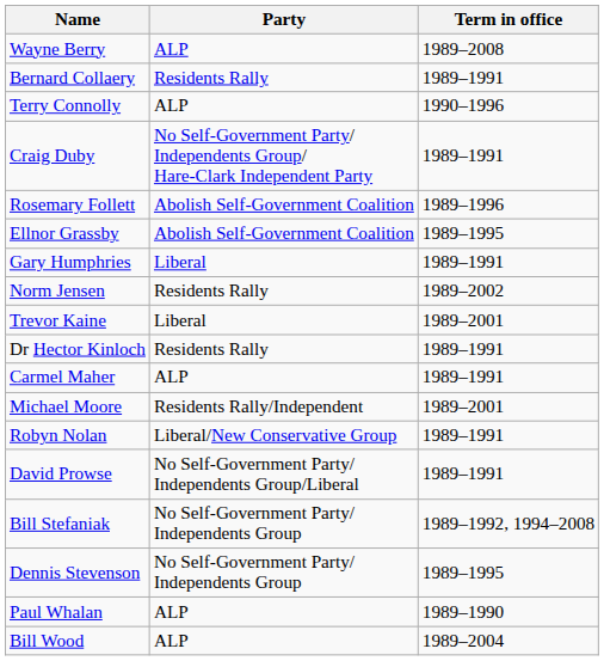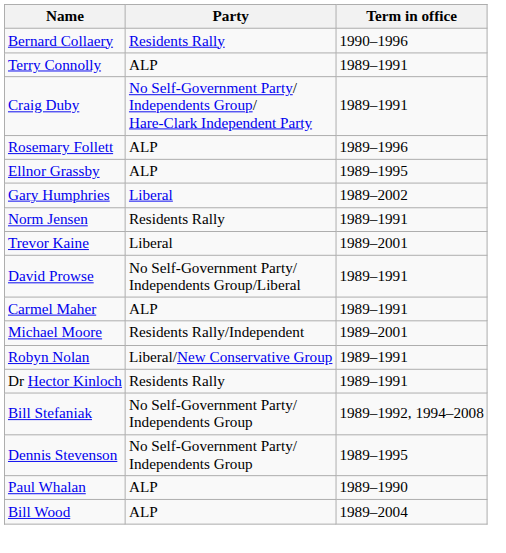- row: Wayne Berry | ALP | 1989–2008
Bernard Collaery | Term in office: 1989–1991 -> 1990–1996
Terry Connolly | Term in office: 1990–1996 -> 1989–1991
Rosemary Follett | Party: Abolish Self-Government Coalition -> ALP
Ellnor Grassby | Party: Abolish Self-Government Coalition -> ALP
Gary Humphries | Term in office: 1989–1991 -> 1989–2002
Norm Jensen | Term in office: 1989–2002 -> 1989–1991
rows swapped: Dr Hector Kinloch <-> David Prowse
